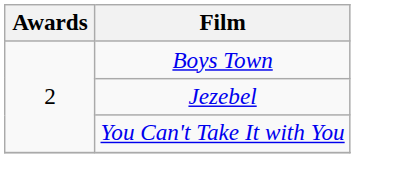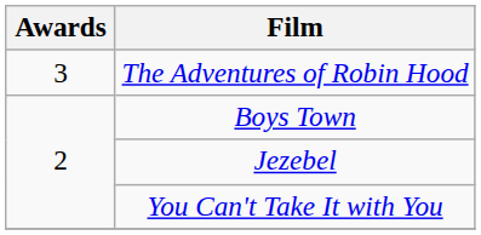+ row: 3 | The Adventures of Robin Hood
